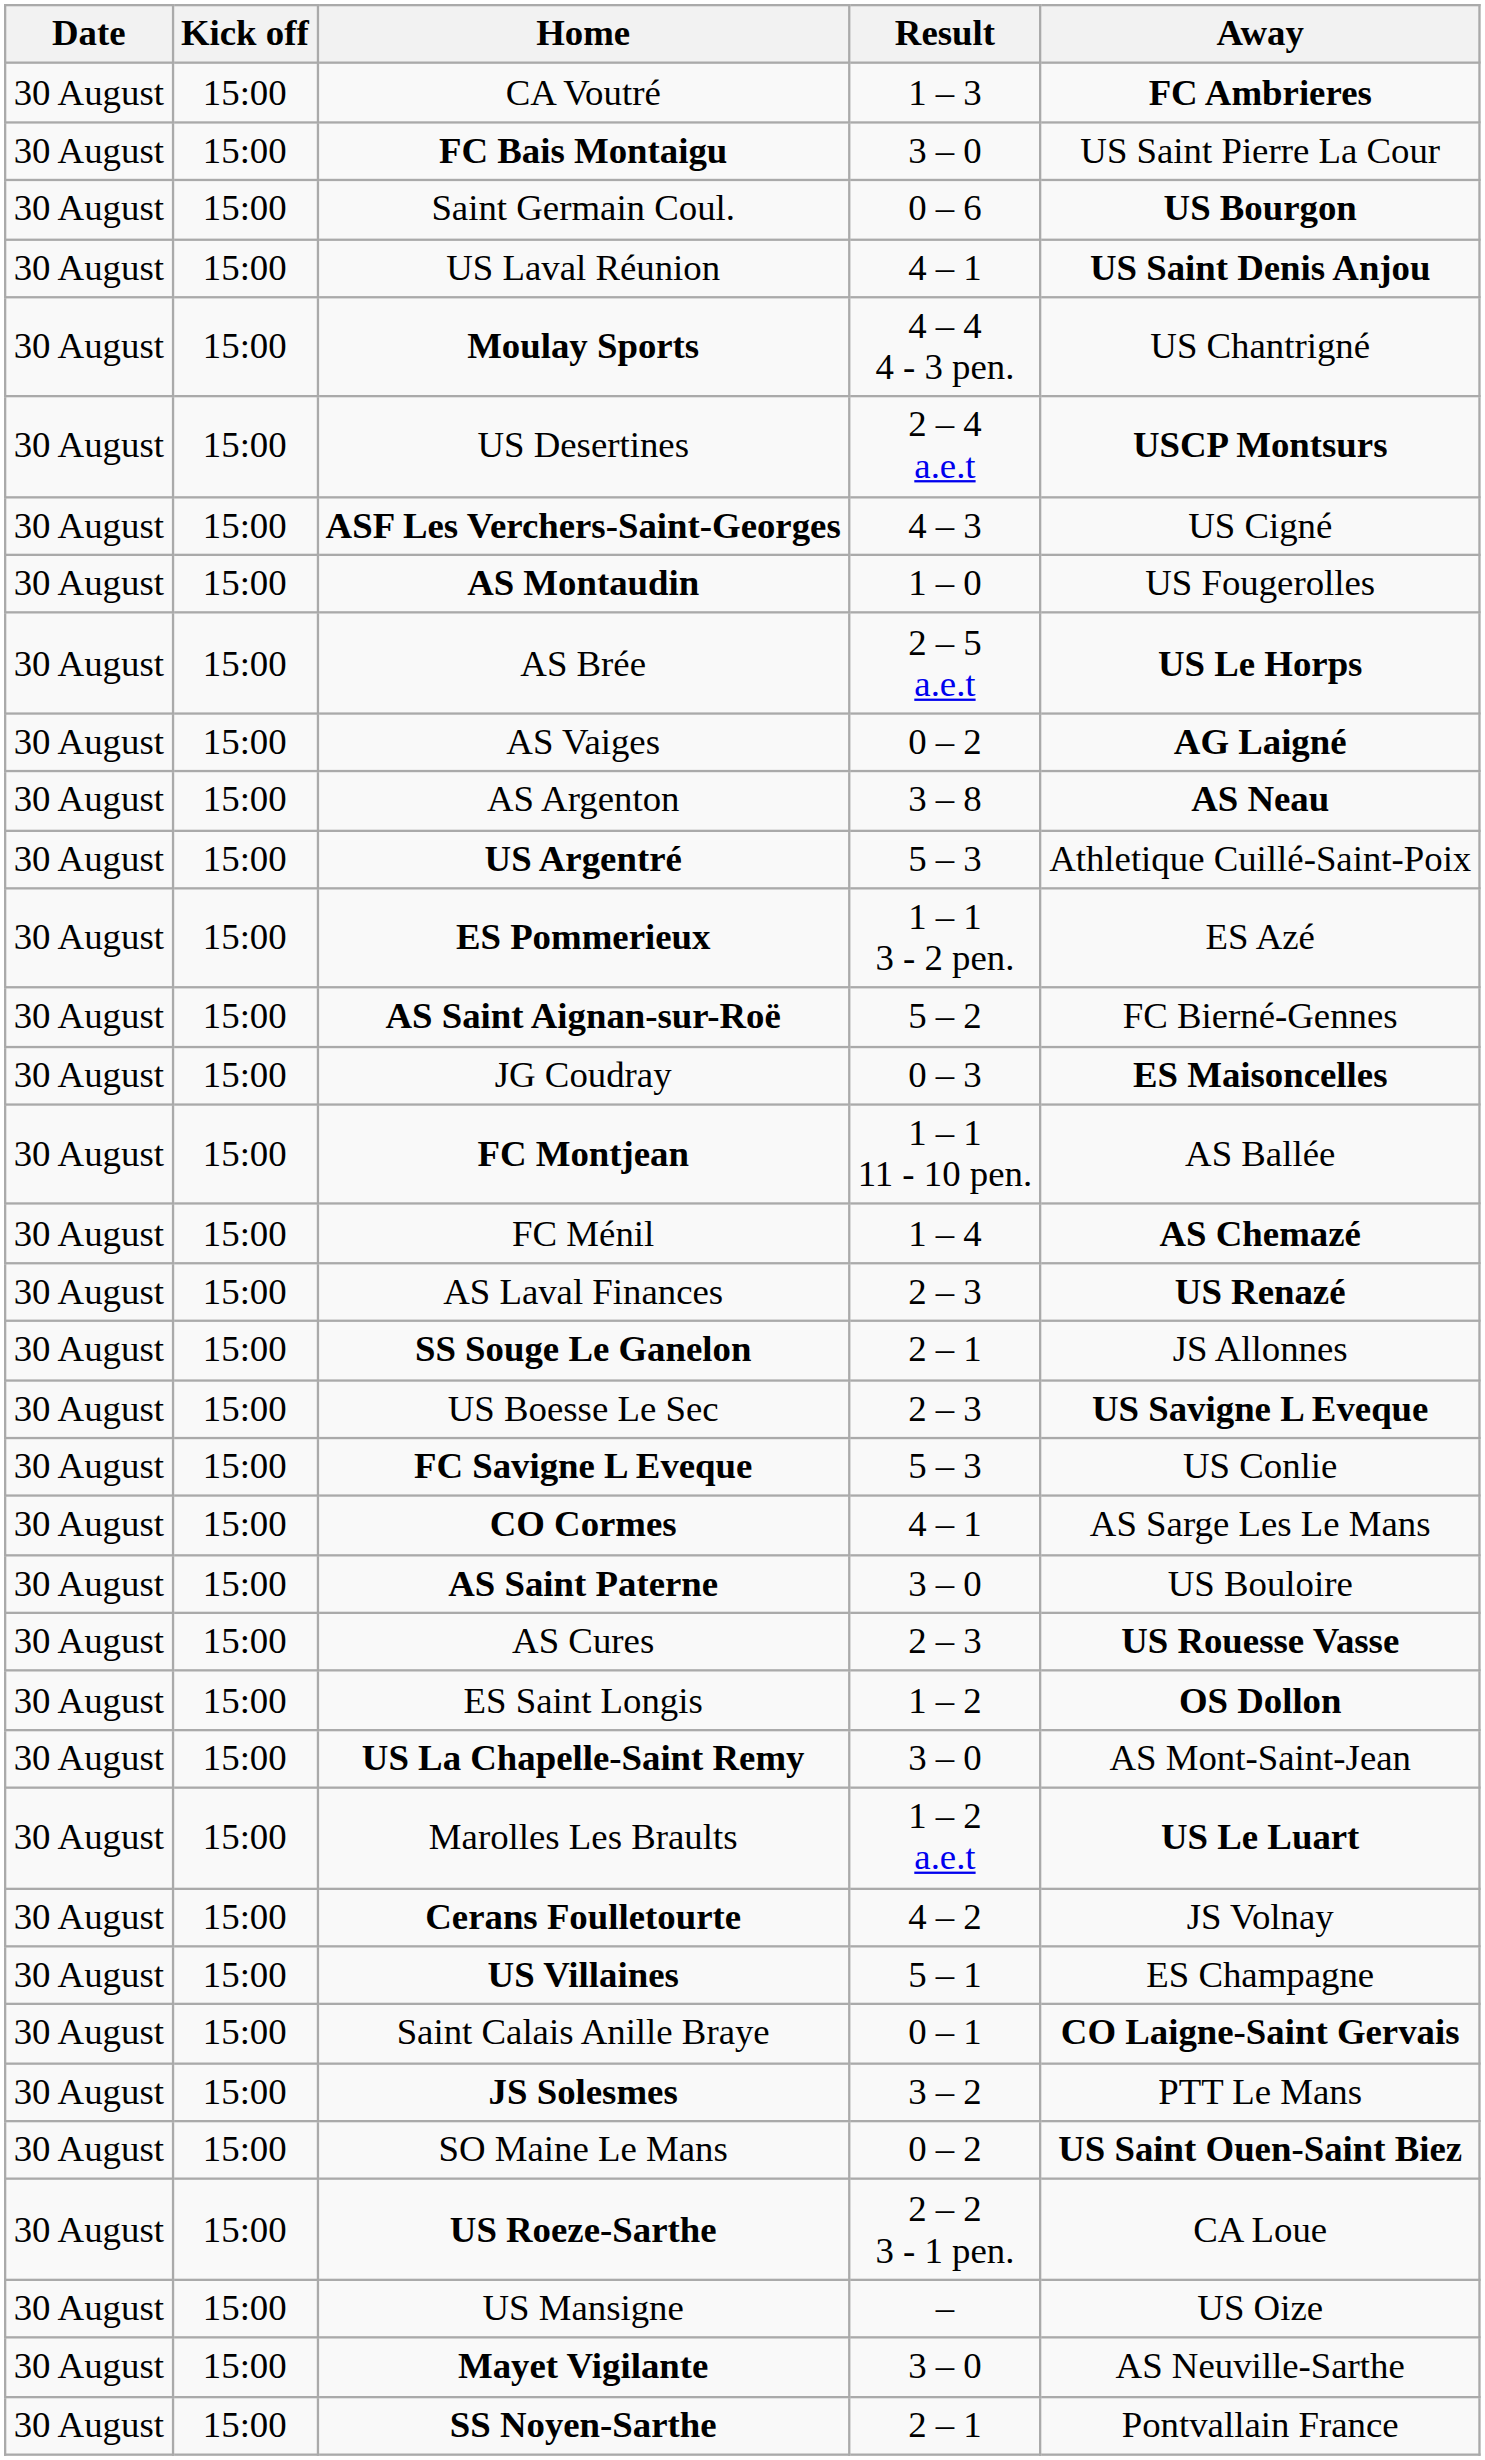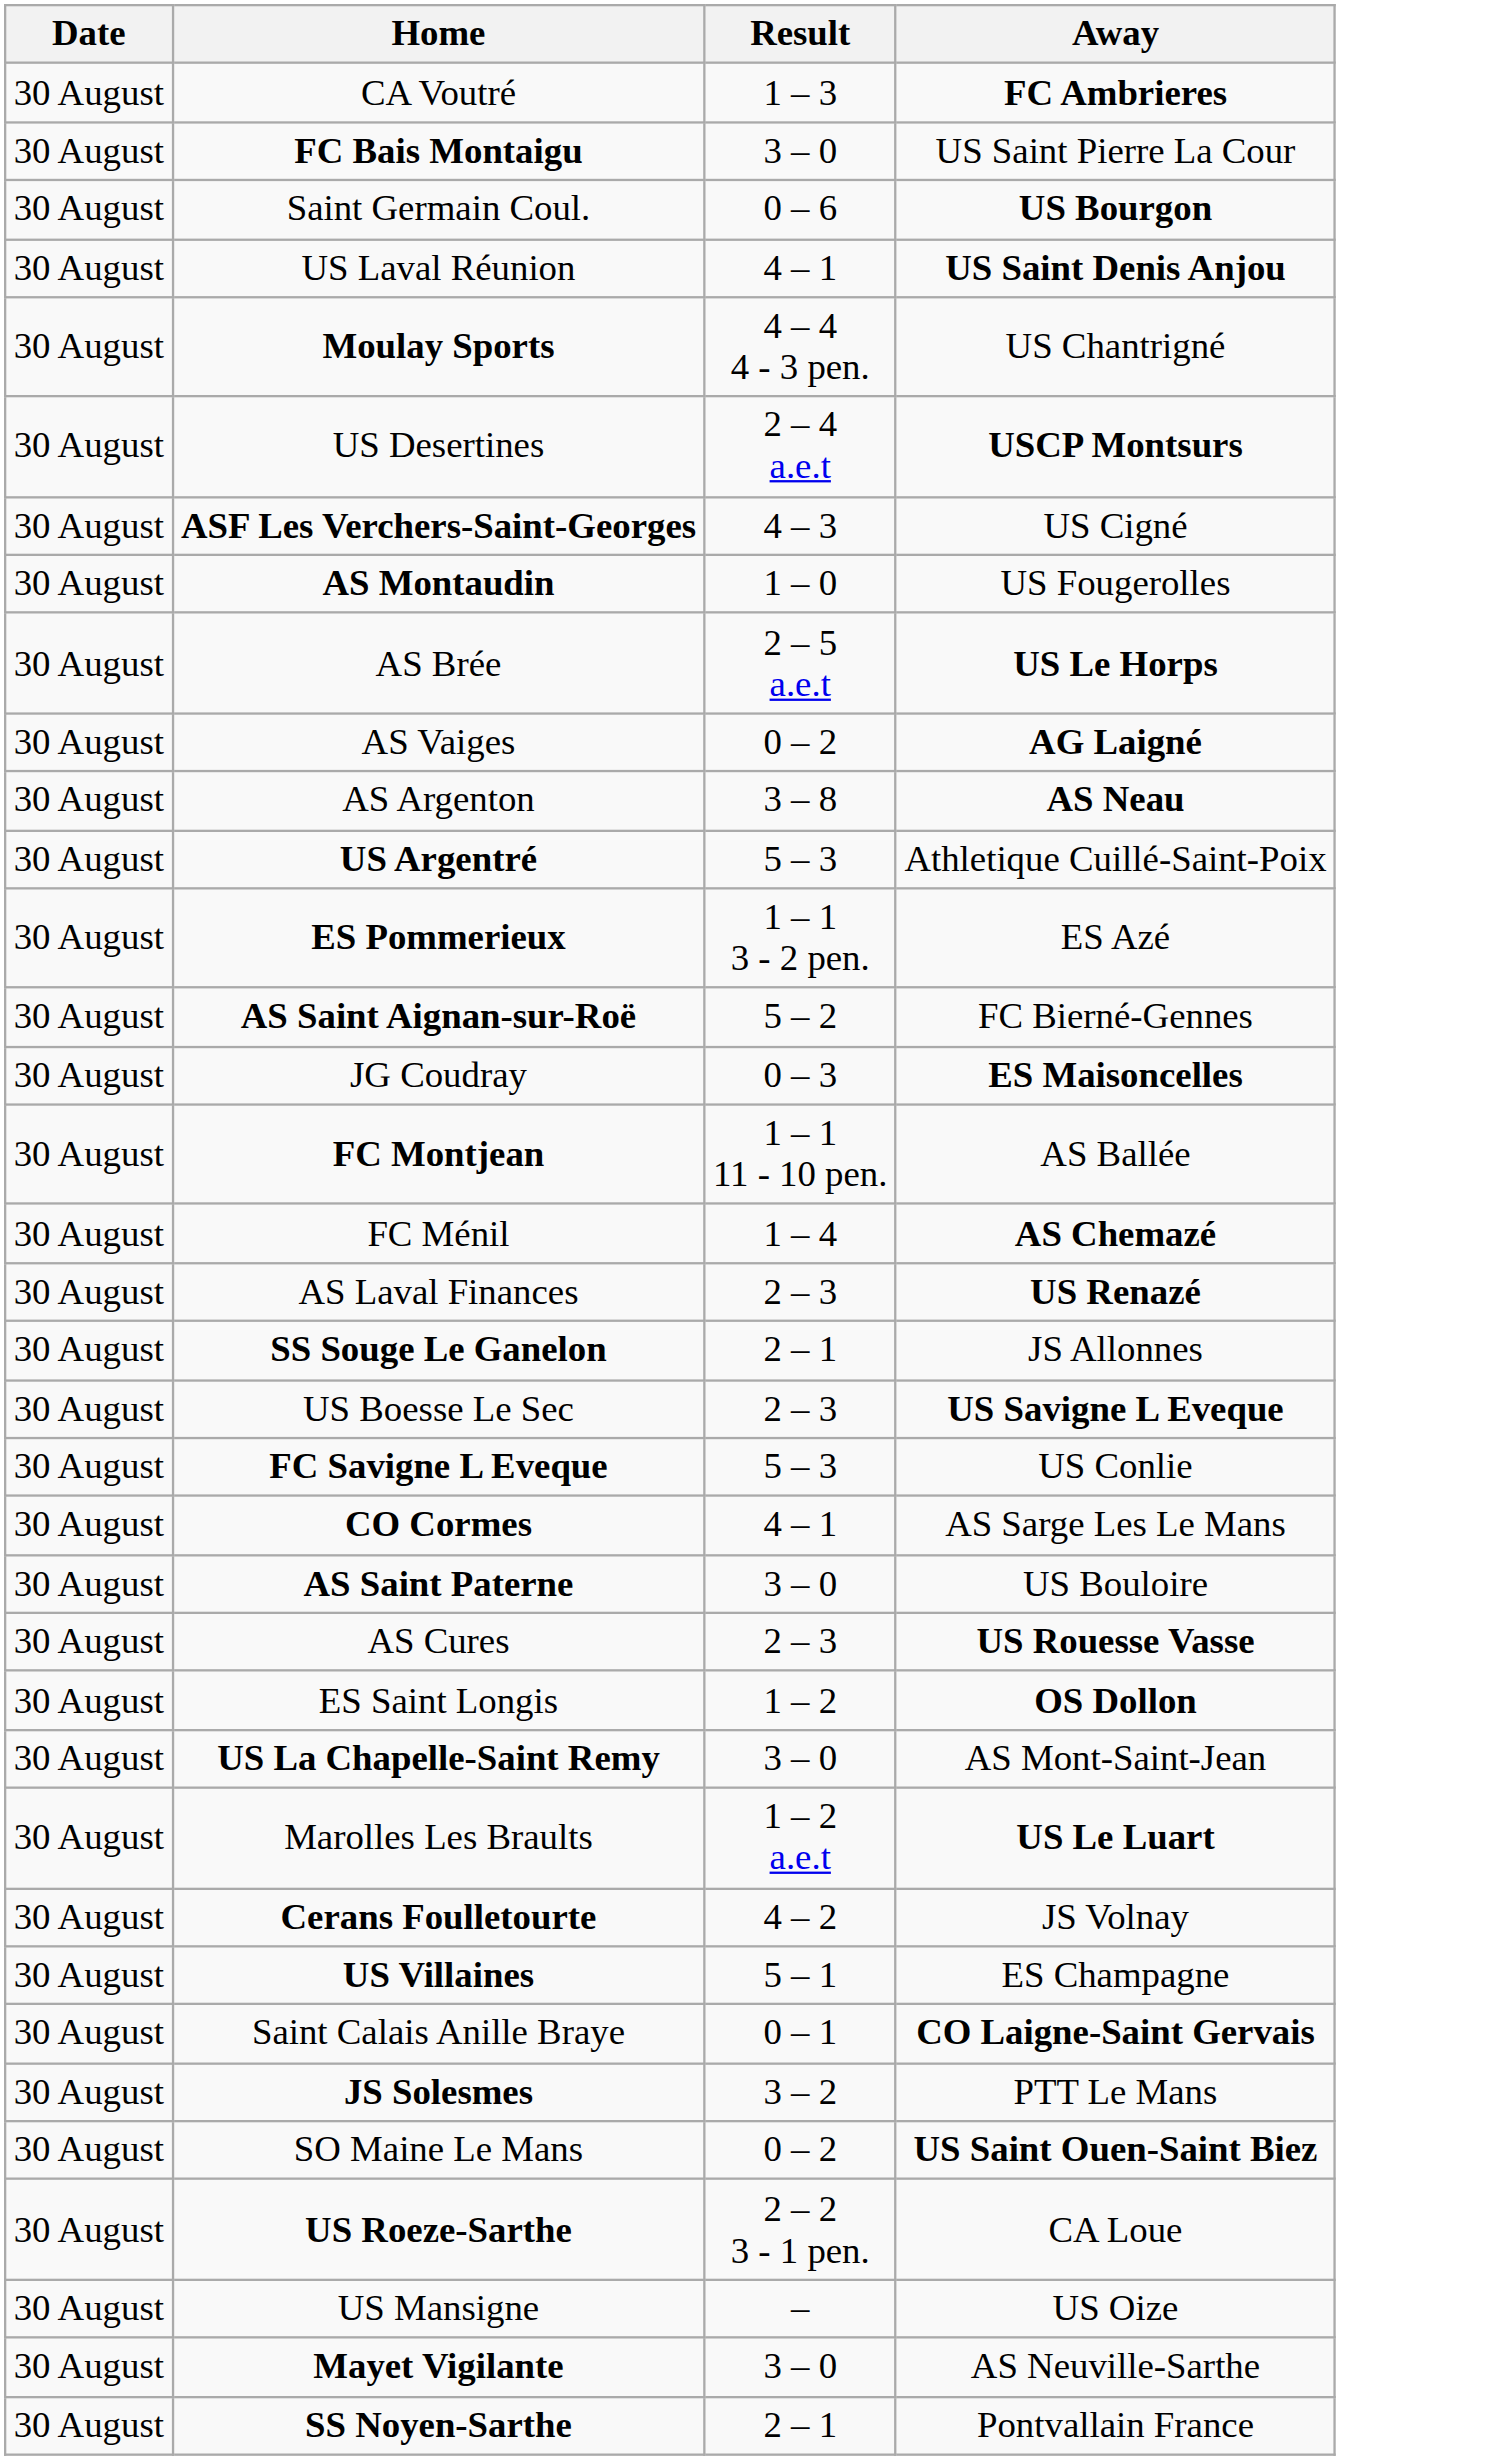- column: Kick off | 15:00 | 15:00 | 15:00 | 15:00 | 15:00 | 15:00 | 15:00 | 15:00 | 15:00 | 15:00 | 15:00 | 15:00 | 15:00 | 15:00 | 15:00 | 15:00 | 15:00 | 15:00 | 15:00 | 15:00 | 15:00 | 15:00 | 15:00 | 15:00 | 15:00 | 15:00 | 15:00 | 15:00 | 15:00 | 15:00 | 15:00 | 15:00 | 15:00 | 15:00 | 15:00 | 15:00
